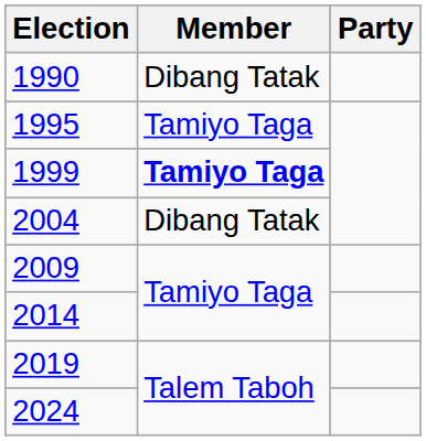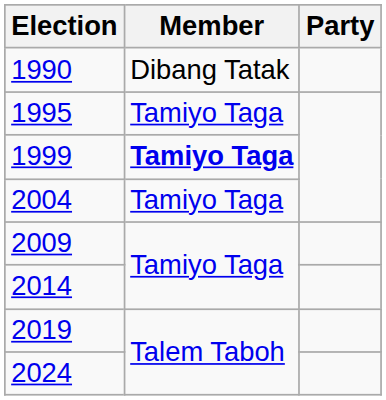2004 | Member: Dibang Tatak -> Tamiyo Taga
